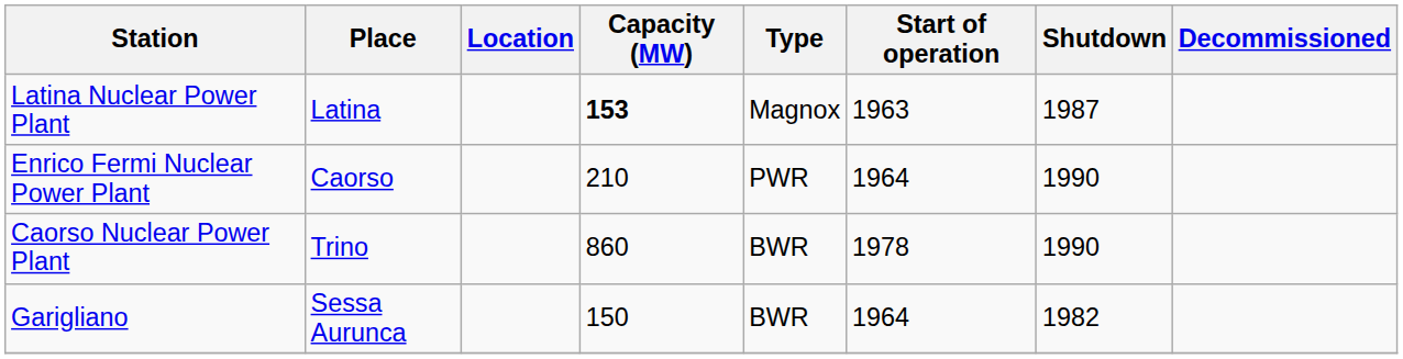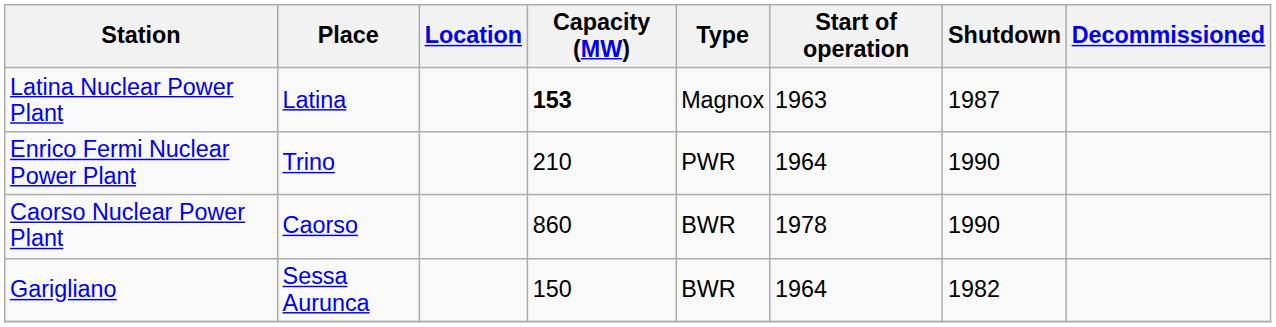Enrico Fermi Nuclear Power Plant | Place: Caorso -> Trino
Caorso Nuclear Power Plant | Place: Trino -> Caorso
